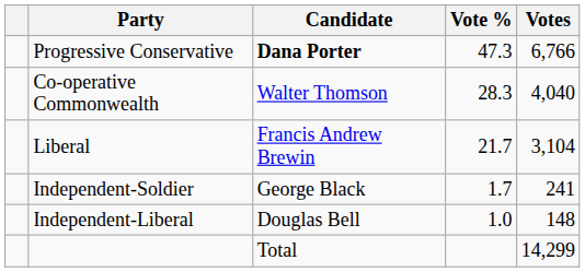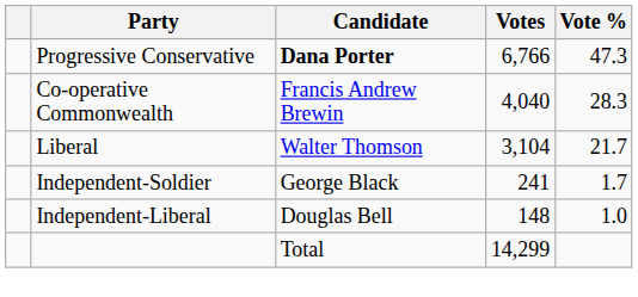columns swapped: Votes <-> Vote %
Co-operative Commonwealth | Candidate: Walter Thomson -> Francis Andrew Brewin
Liberal | Candidate: Francis Andrew Brewin -> Walter Thomson
